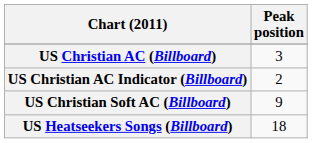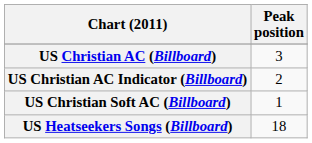US Christian Soft AC (Billboard) | Peak position: 9 -> 1
